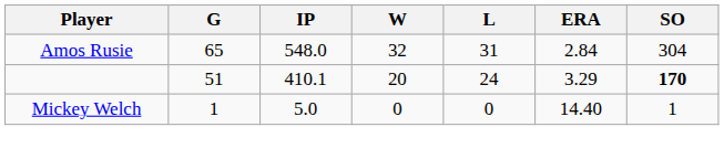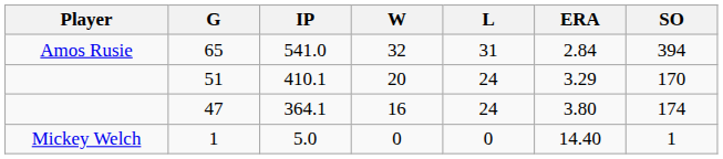65 | IP: 548.0 -> 541.0
65 | SO: 304 -> 394
51 | SO: bold -> normal
+ row: 47 | 364.1 | 16 | 24 | 3.80 | 174
